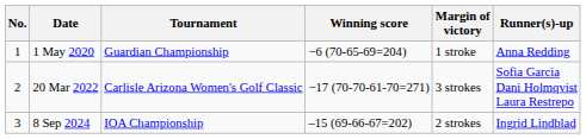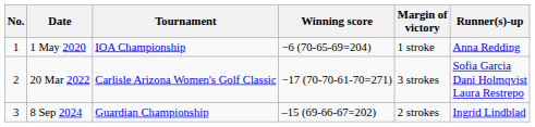1 May 2020 | Tournament: Guardian Championship -> IOA Championship
8 Sep 2024 | Tournament: IOA Championship -> Guardian Championship
